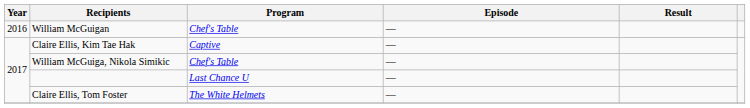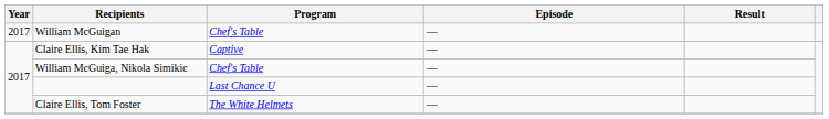William McGuigan | Year: 2016 -> 2017
